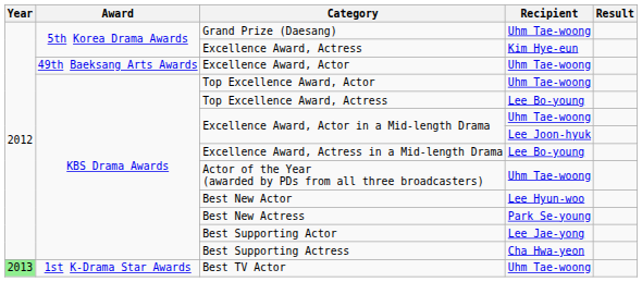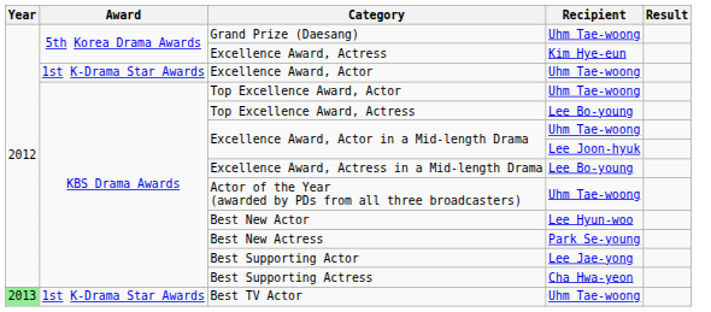Excellence Award, Actor | Award: 49th Baeksang Arts Awards -> 1st K-Drama Star Awards
